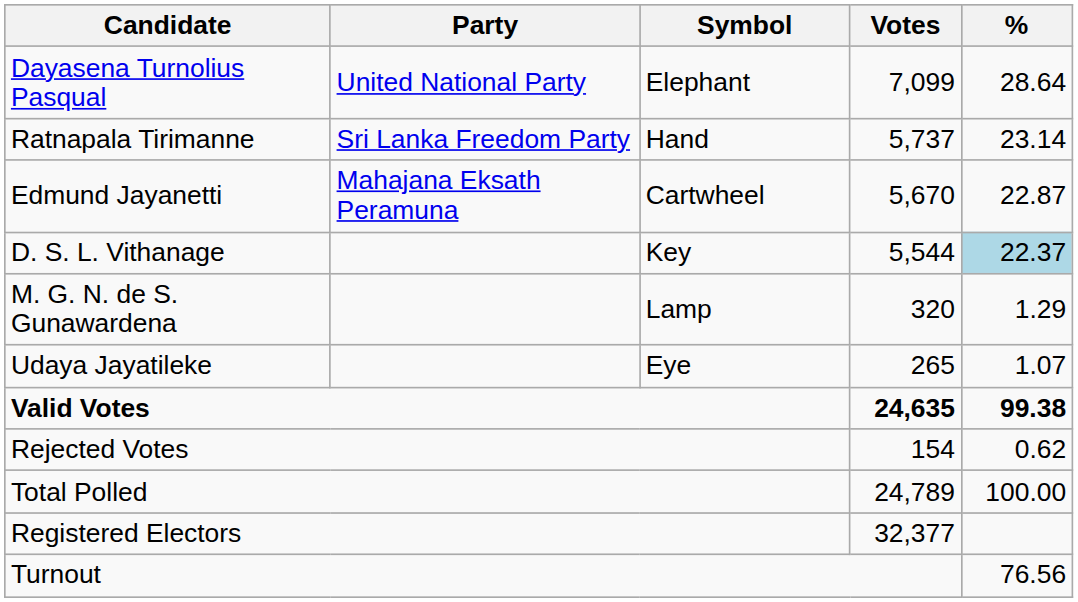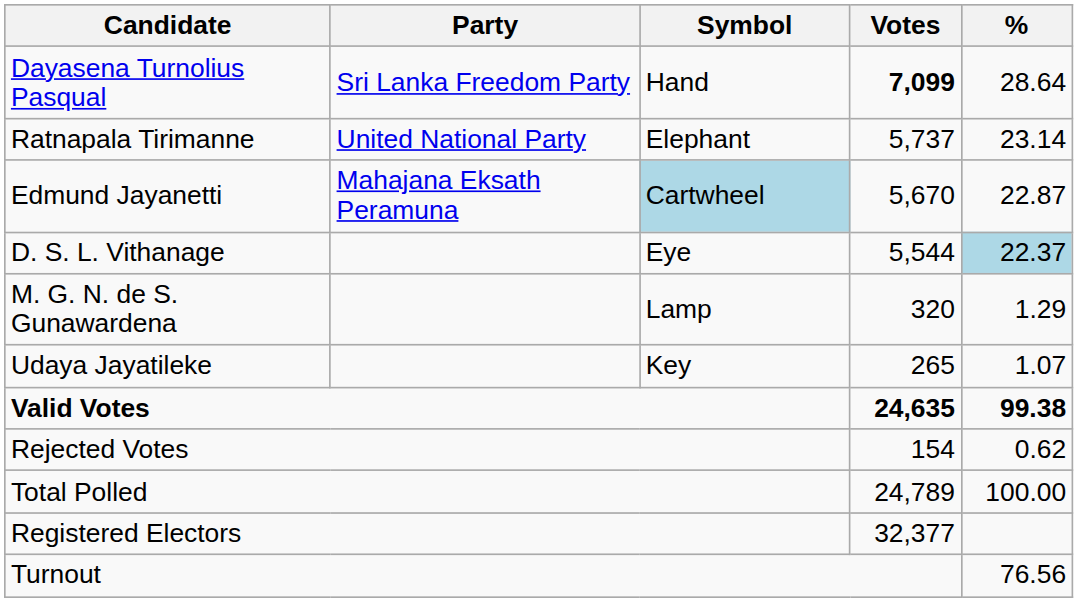Dayasena Turnolius Pasqual | Party: United National Party -> Sri Lanka Freedom Party
Dayasena Turnolius Pasqual | Symbol: Elephant -> Hand
Dayasena Turnolius Pasqual | Votes: normal -> bold
Ratnapala Tirimanne | Party: Sri Lanka Freedom Party -> United National Party
Ratnapala Tirimanne | Symbol: Hand -> Elephant
Edmund Jayanetti | Symbol: no background -> lightblue background
D. S. L. Vithanage | Symbol: Key -> Eye
Udaya Jayatileke | Symbol: Eye -> Key
